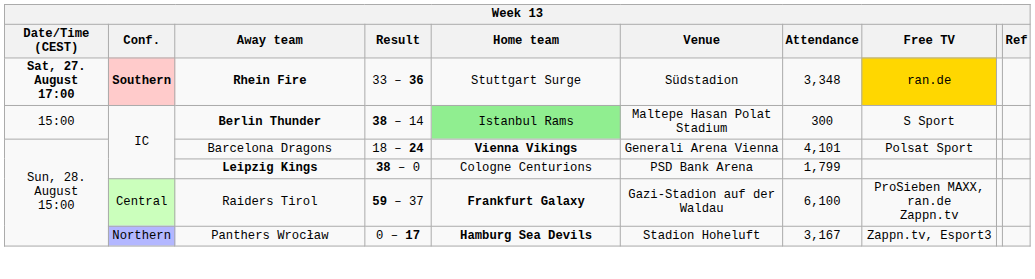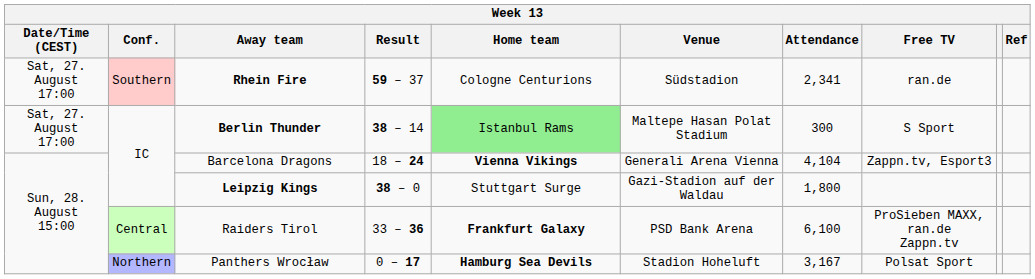Rhein Fire | Date/Time (CEST): bold -> normal
Rhein Fire | Conf.: bold -> normal
Rhein Fire | Result: 33 – 36 -> 59 – 37
Rhein Fire | Home team: Stuttgart Surge -> Cologne Centurions
Rhein Fire | Attendance: 3,348 -> 2,341
Rhein Fire | Free TV: gold background -> no background
Berlin Thunder | Date/Time (CEST): 15:00 -> Sat, 27. August 17:00
Barcelona Dragons | Attendance: 4,101 -> 4,104
Barcelona Dragons | Free TV: Polsat Sport -> Zappn.tv, Esport3
Leipzig Kings | Home team: Cologne Centurions -> Stuttgart Surge
Leipzig Kings | Venue: PSD Bank Arena -> Gazi-Stadion auf der Waldau
Leipzig Kings | Attendance: 1,799 -> 1,800
Raiders Tirol | Result: 59 – 37 -> 33 – 36
Raiders Tirol | Venue: Gazi-Stadion auf der Waldau -> PSD Bank Arena
Panthers Wrocław | Free TV: Zappn.tv, Esport3 -> Polsat Sport
